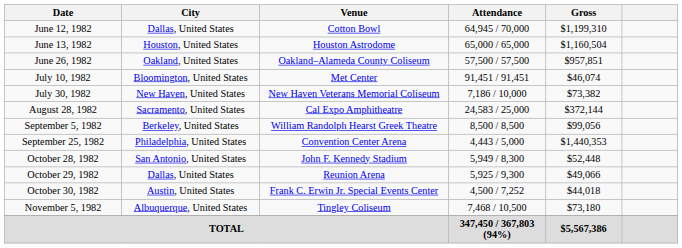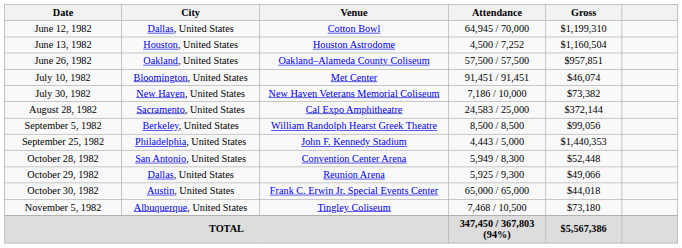June 13, 1982 | Attendance: 65,000 / 65,000 -> 4,500 / 7,252
September 25, 1982 | Venue: Convention Center Arena -> John F. Kennedy Stadium
October 28, 1982 | Venue: John F. Kennedy Stadium -> Convention Center Arena
October 30, 1982 | Attendance: 4,500 / 7,252 -> 65,000 / 65,000
